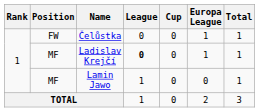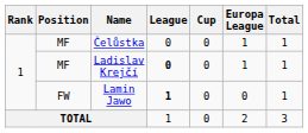Čelůstka | Position: FW -> MF
Lamin Jawo | Position: MF -> FW
Lamin Jawo | League: normal -> bold
